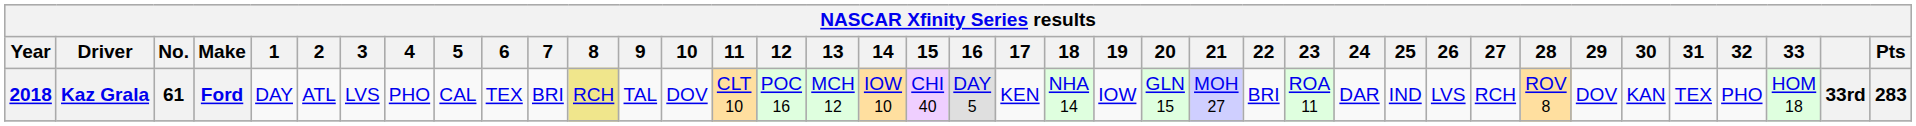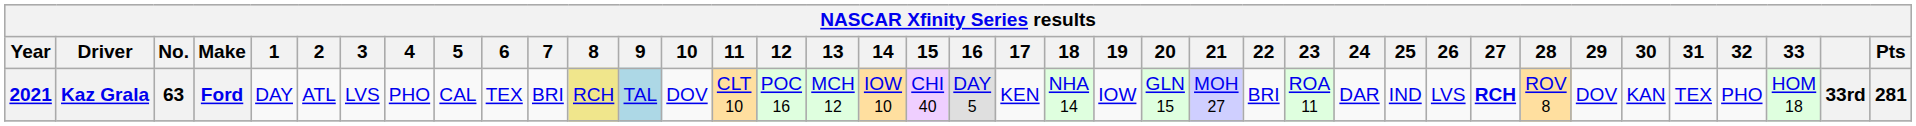Kaz Grala | Year: 2018 -> 2021
Kaz Grala | No.: 61 -> 63
Kaz Grala | 9: no background -> lightblue background
Kaz Grala | 27: normal -> bold
Kaz Grala | Pts: 283 -> 281
